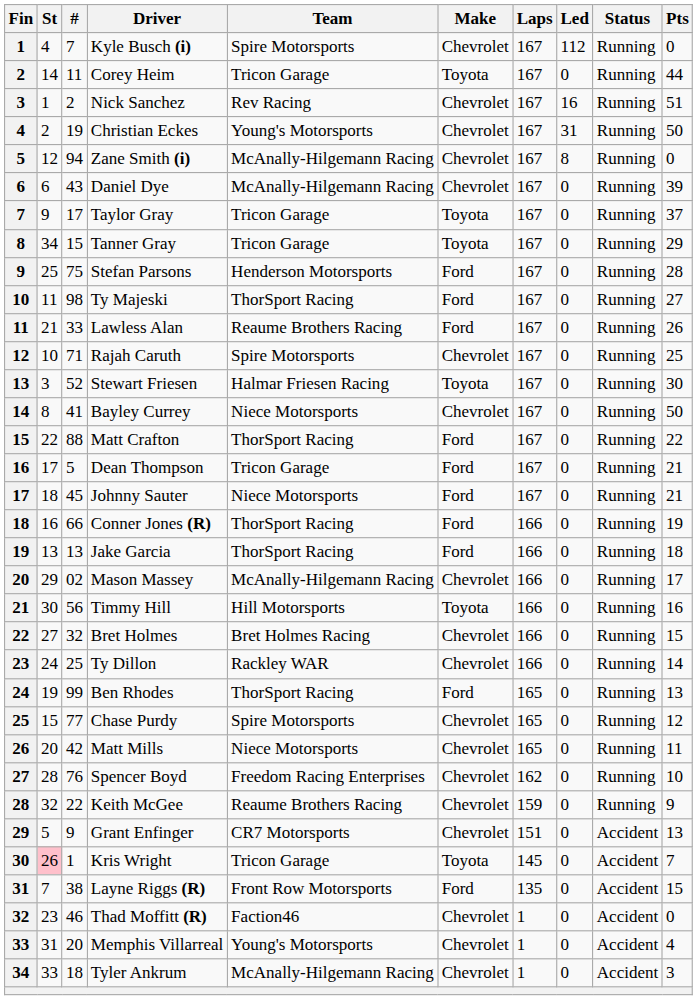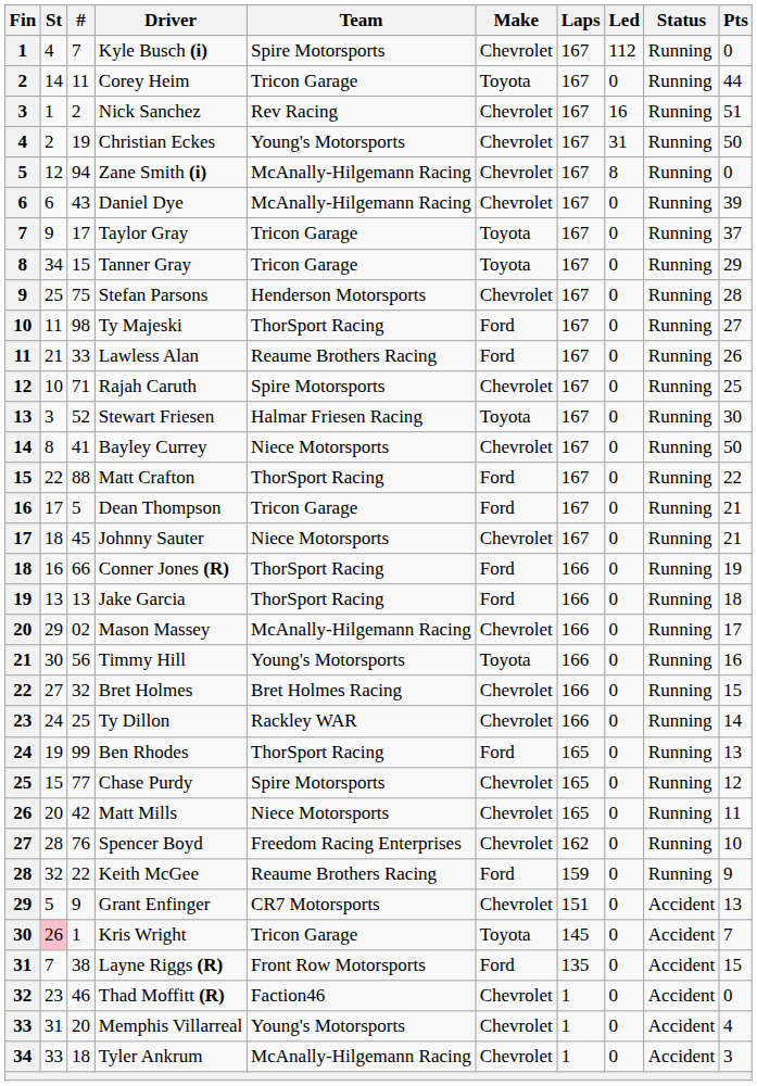Stefan Parsons | Make: Ford -> Chevrolet
Johnny Sauter | Make: Ford -> Chevrolet
Timmy Hill | Team: Hill Motorsports -> Young's Motorsports
Keith McGee | Make: Chevrolet -> Ford
